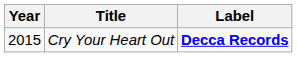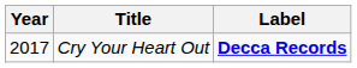Cry Your Heart Out | Year: 2015 -> 2017
